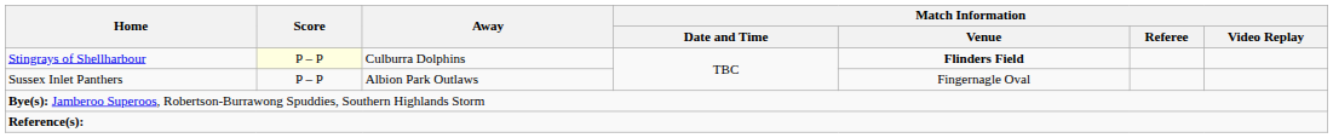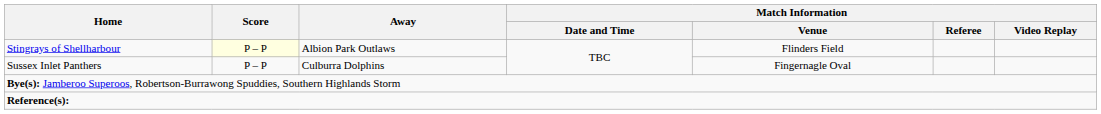Stingrays of Shellharbour | Away: Culburra Dolphins -> Albion Park Outlaws
Stingrays of Shellharbour | Match Information / Venue: bold -> normal
Sussex Inlet Panthers | Away: Albion Park Outlaws -> Culburra Dolphins
